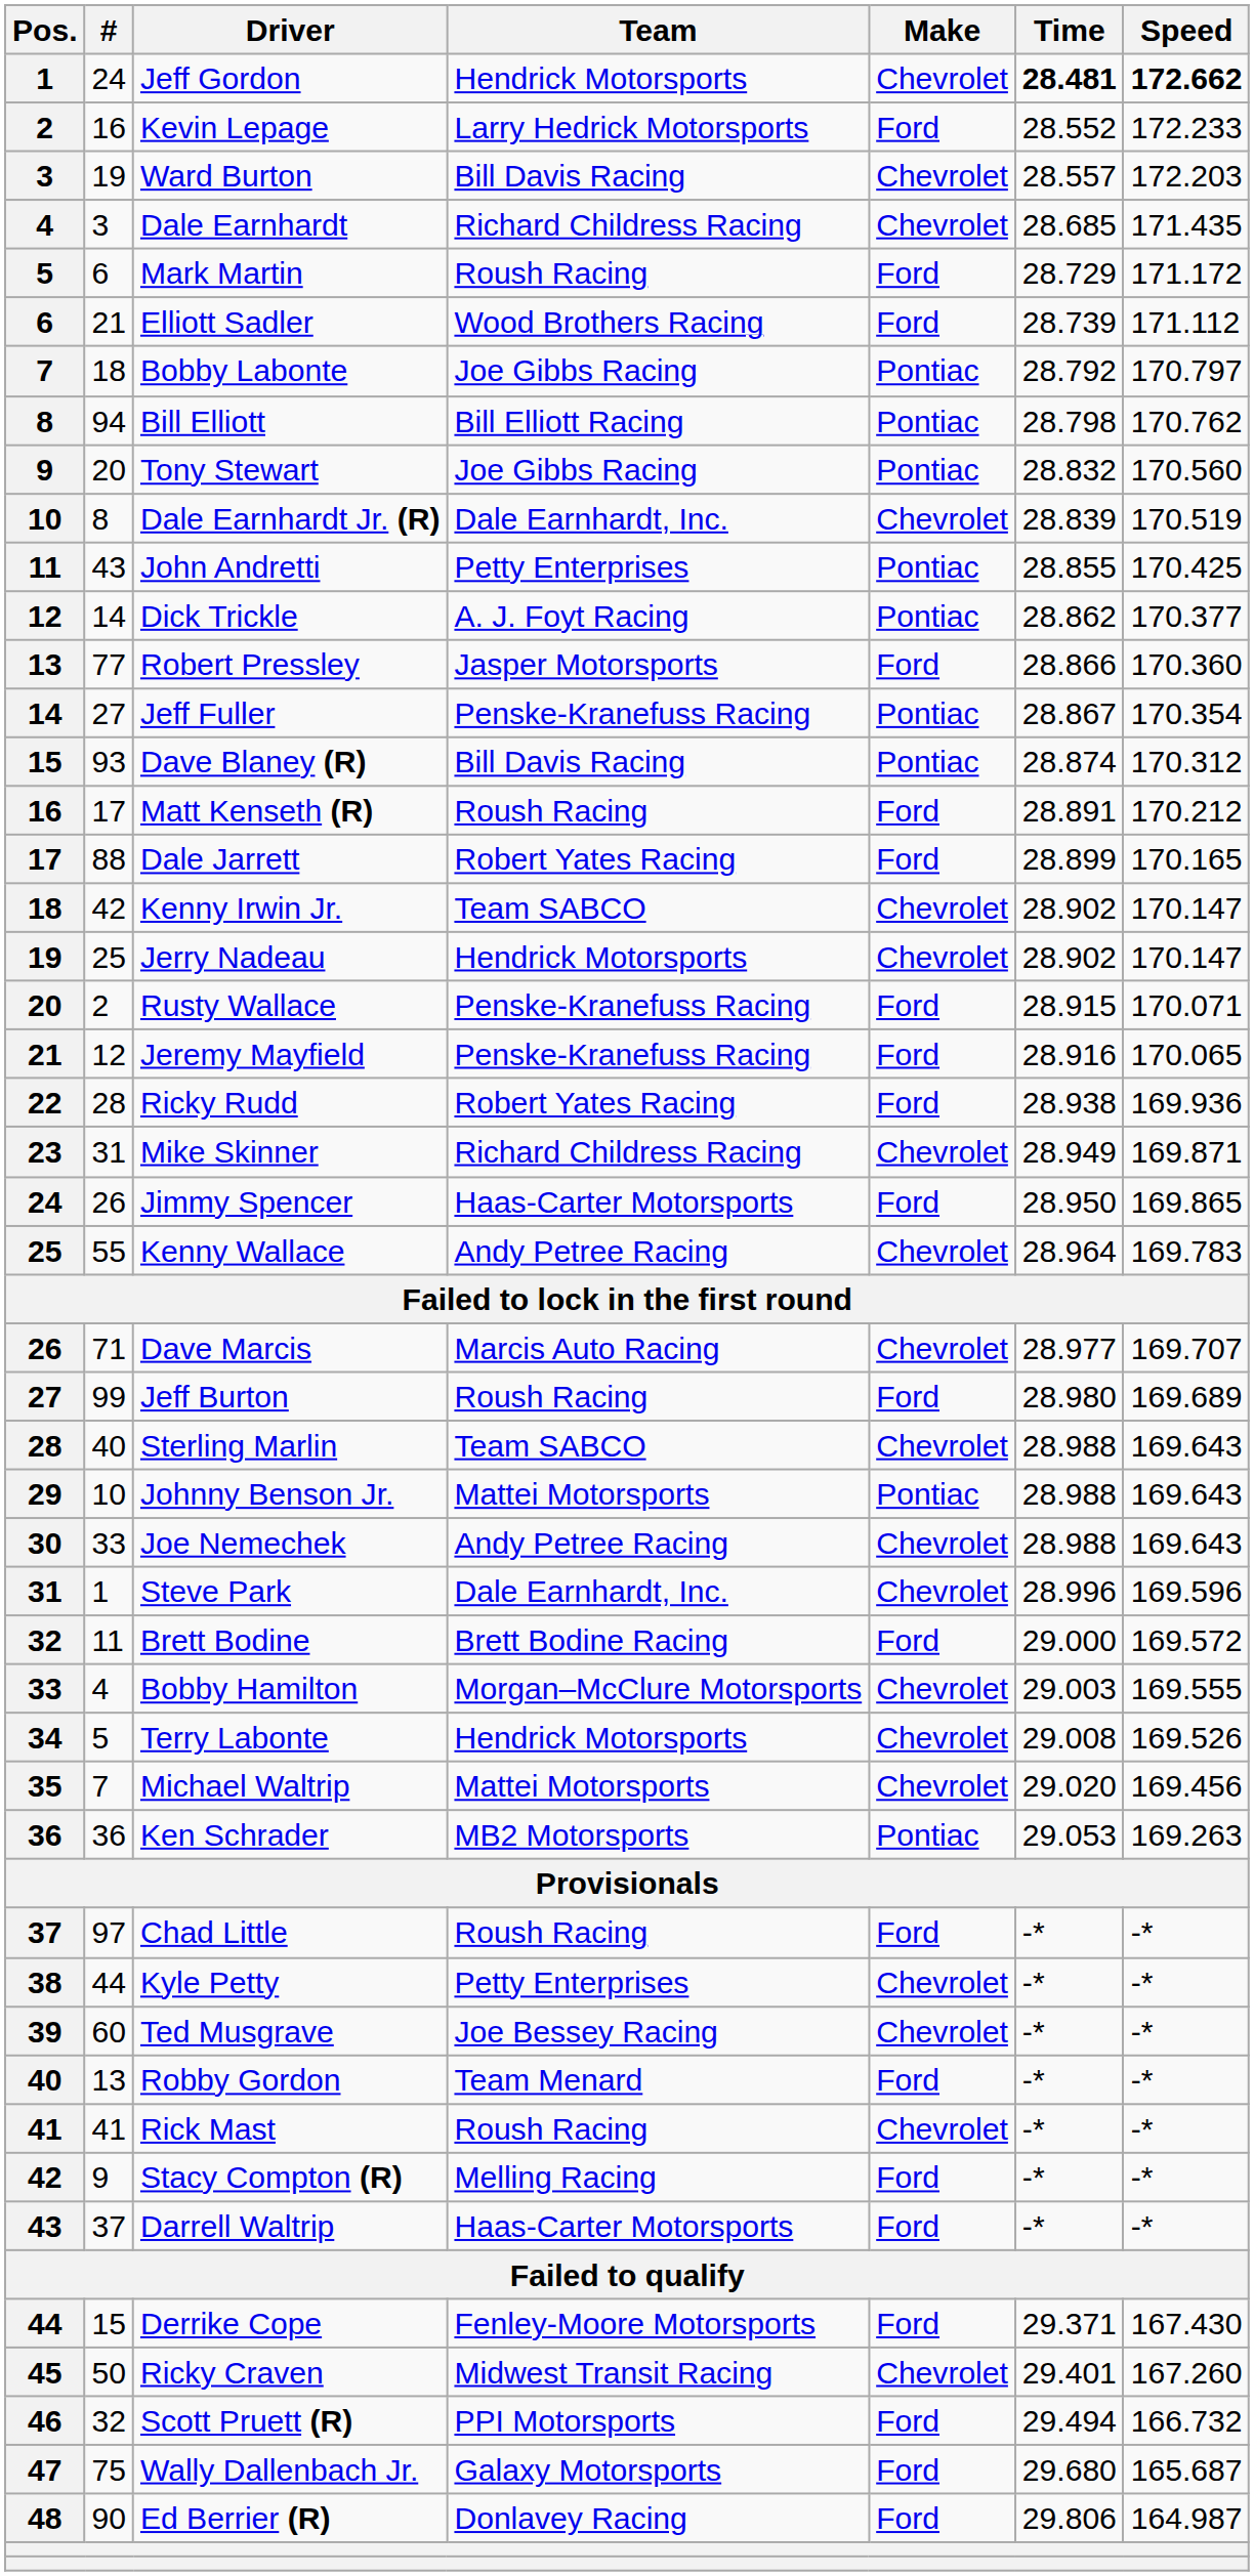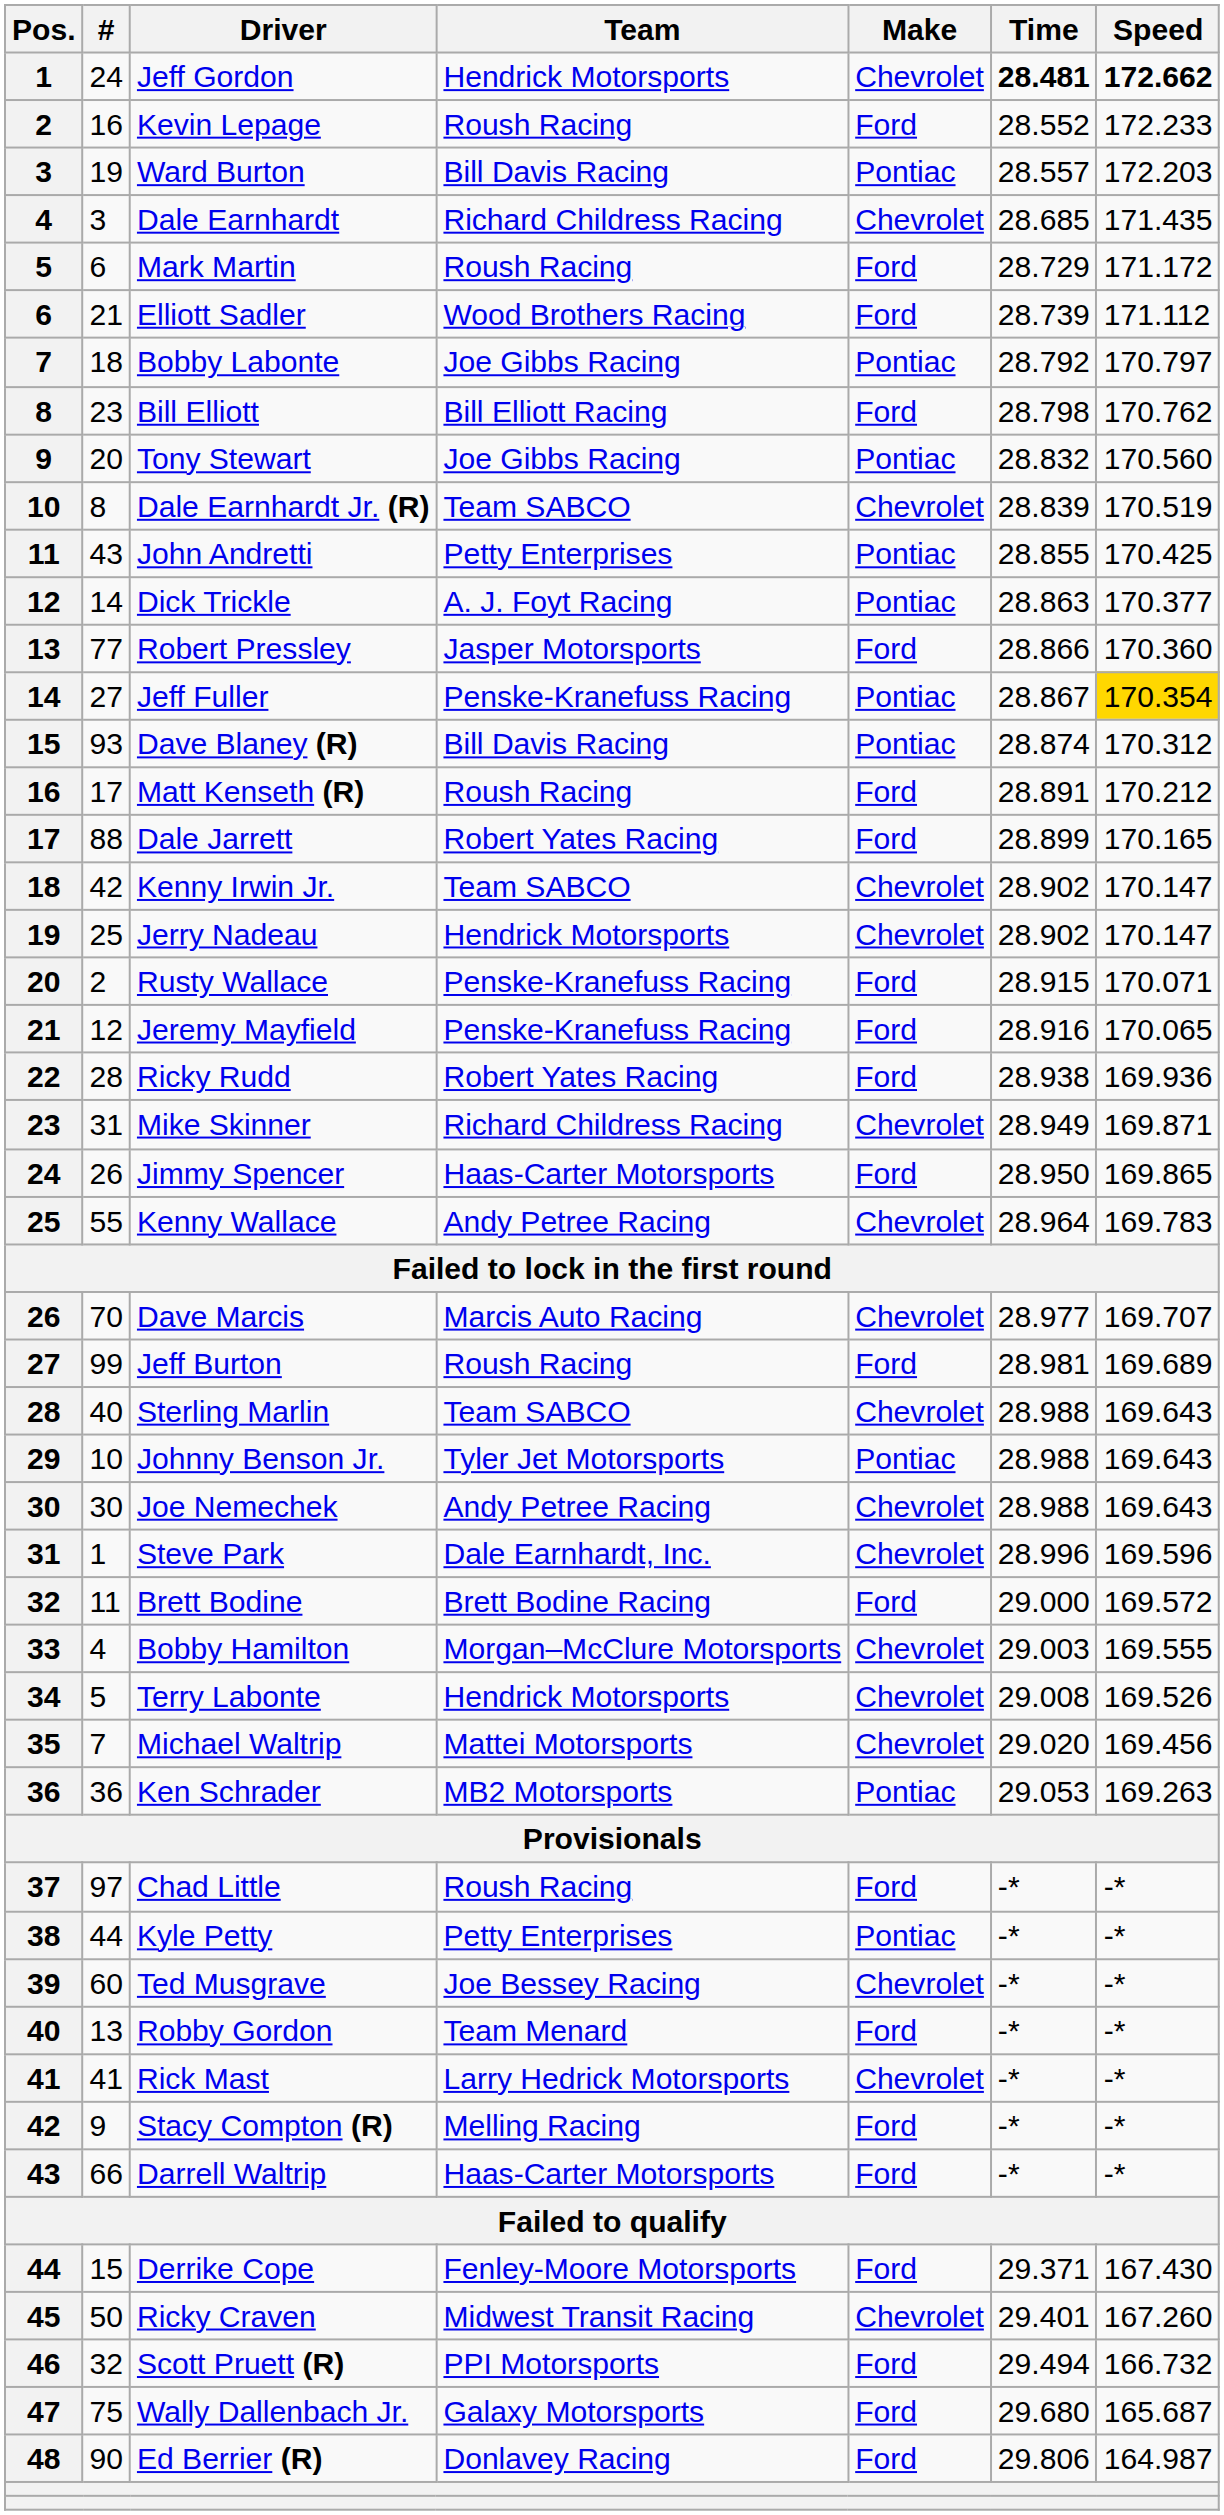Kevin Lepage | Team: Larry Hedrick Motorsports -> Roush Racing
Ward Burton | Make: Chevrolet -> Pontiac
Bill Elliott | #: 94 -> 23
Bill Elliott | Make: Pontiac -> Ford
Dale Earnhardt Jr. (R) | Team: Dale Earnhardt, Inc. -> Team SABCO
Dick Trickle | Time: 28.862 -> 28.863
Jeff Fuller | Speed: no background -> gold background
Dave Marcis | #: 71 -> 70
Jeff Burton | Time: 28.980 -> 28.981
Johnny Benson Jr. | Team: Mattei Motorsports -> Tyler Jet Motorsports
Joe Nemechek | #: 33 -> 30
Kyle Petty | Make: Chevrolet -> Pontiac
Rick Mast | Team: Roush Racing -> Larry Hedrick Motorsports
Darrell Waltrip | #: 37 -> 66
